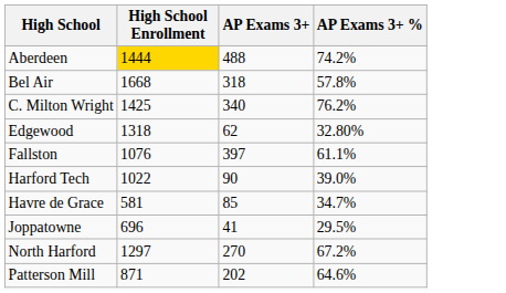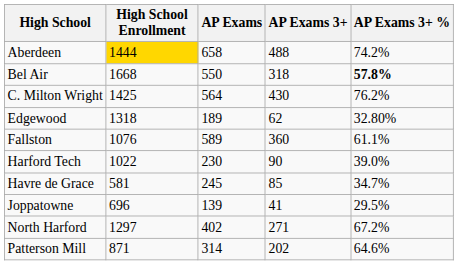+ column: AP Exams | 658 | 550 | 564 | 189 | 589 | 230 | 245 | 139 | 402 | 314
Bel Air | AP Exams 3+ %: normal -> bold
C. Milton Wright | AP Exams 3+: 340 -> 430
Fallston | AP Exams 3+: 397 -> 360
North Harford | AP Exams 3+: 270 -> 271
